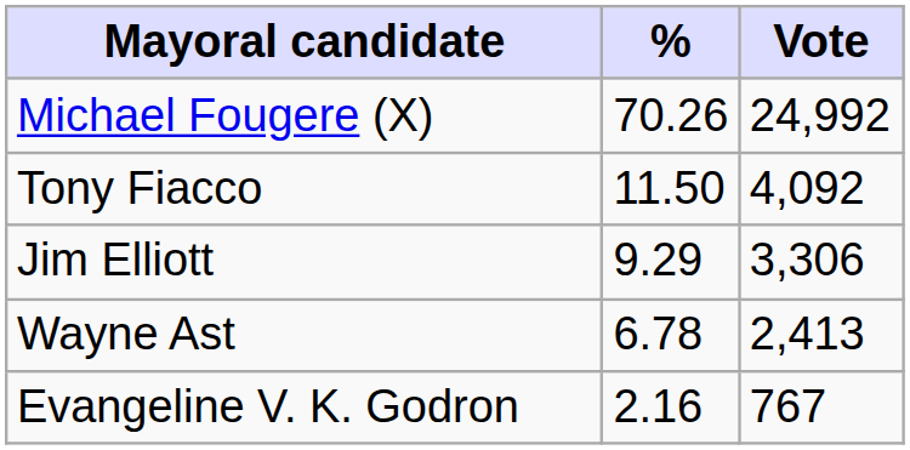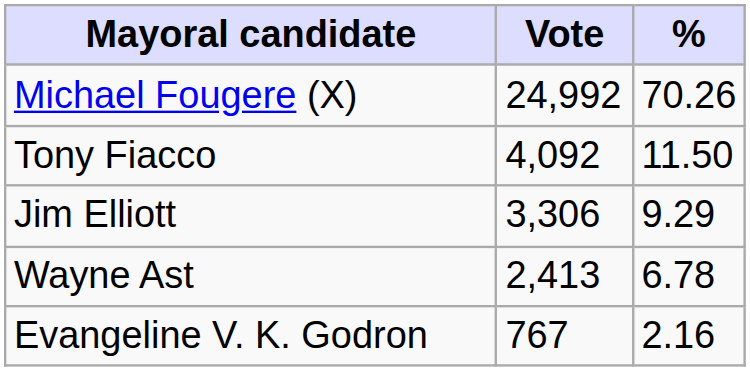columns swapped: Vote <-> %
